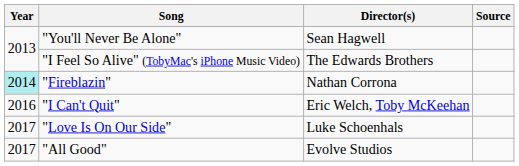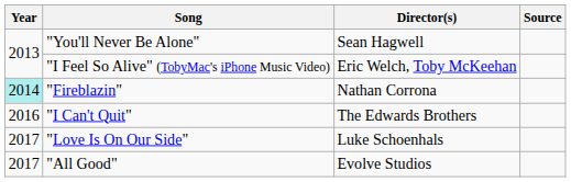"I Feel So Alive" (TobyMac's iPhone Music Video) | Director(s): The Edwards Brothers -> Eric Welch, Toby McKeehan
"I Can't Quit" | Director(s): Eric Welch, Toby McKeehan -> The Edwards Brothers
